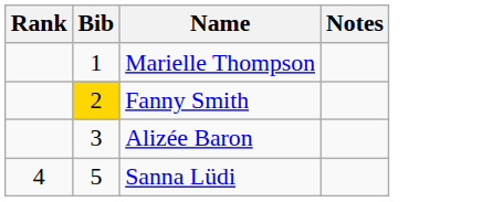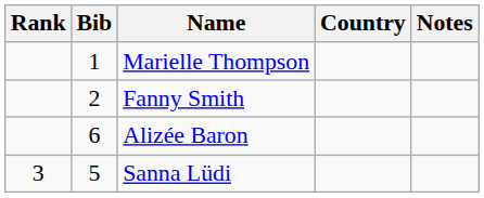+ column: Country
Fanny Smith | Bib: gold background -> no background
Alizée Baron | Bib: 3 -> 6
Sanna Lüdi | Rank: 4 -> 3
